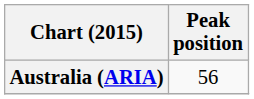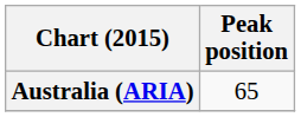Australia (ARIA) | Peak position: 56 -> 65
